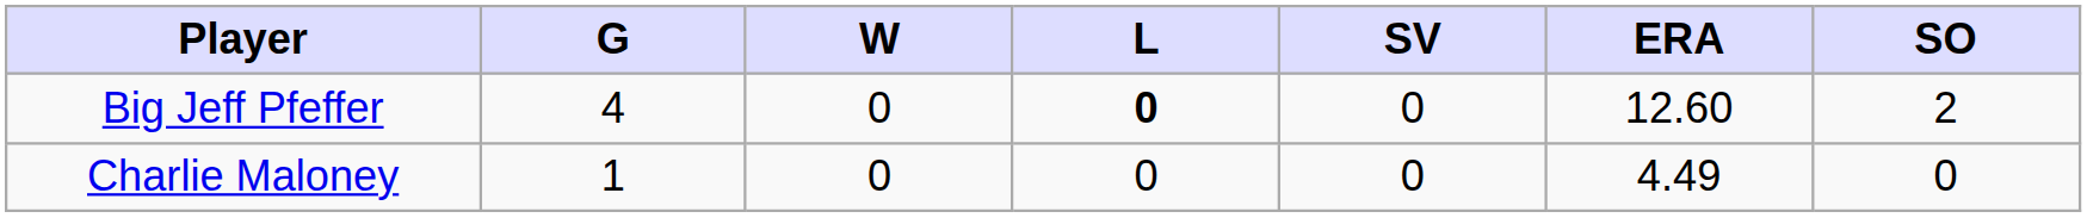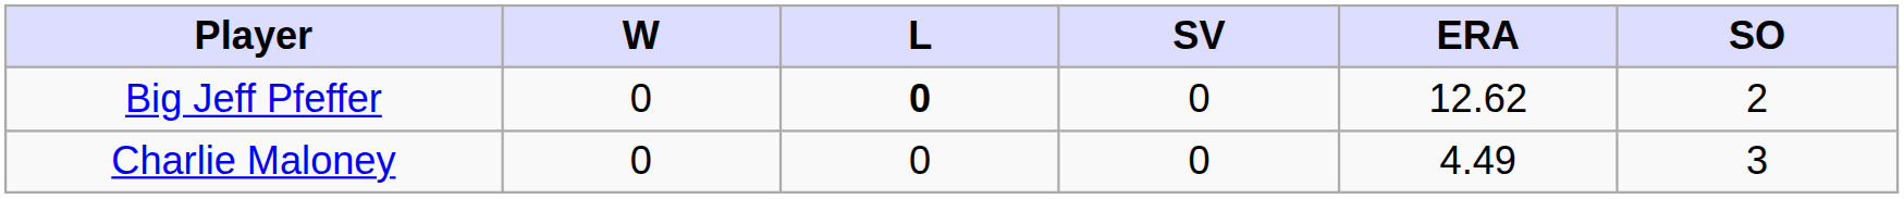- column: G | 4 | 1
Big Jeff Pfeffer | ERA: 12.60 -> 12.62
Charlie Maloney | SO: 0 -> 3
